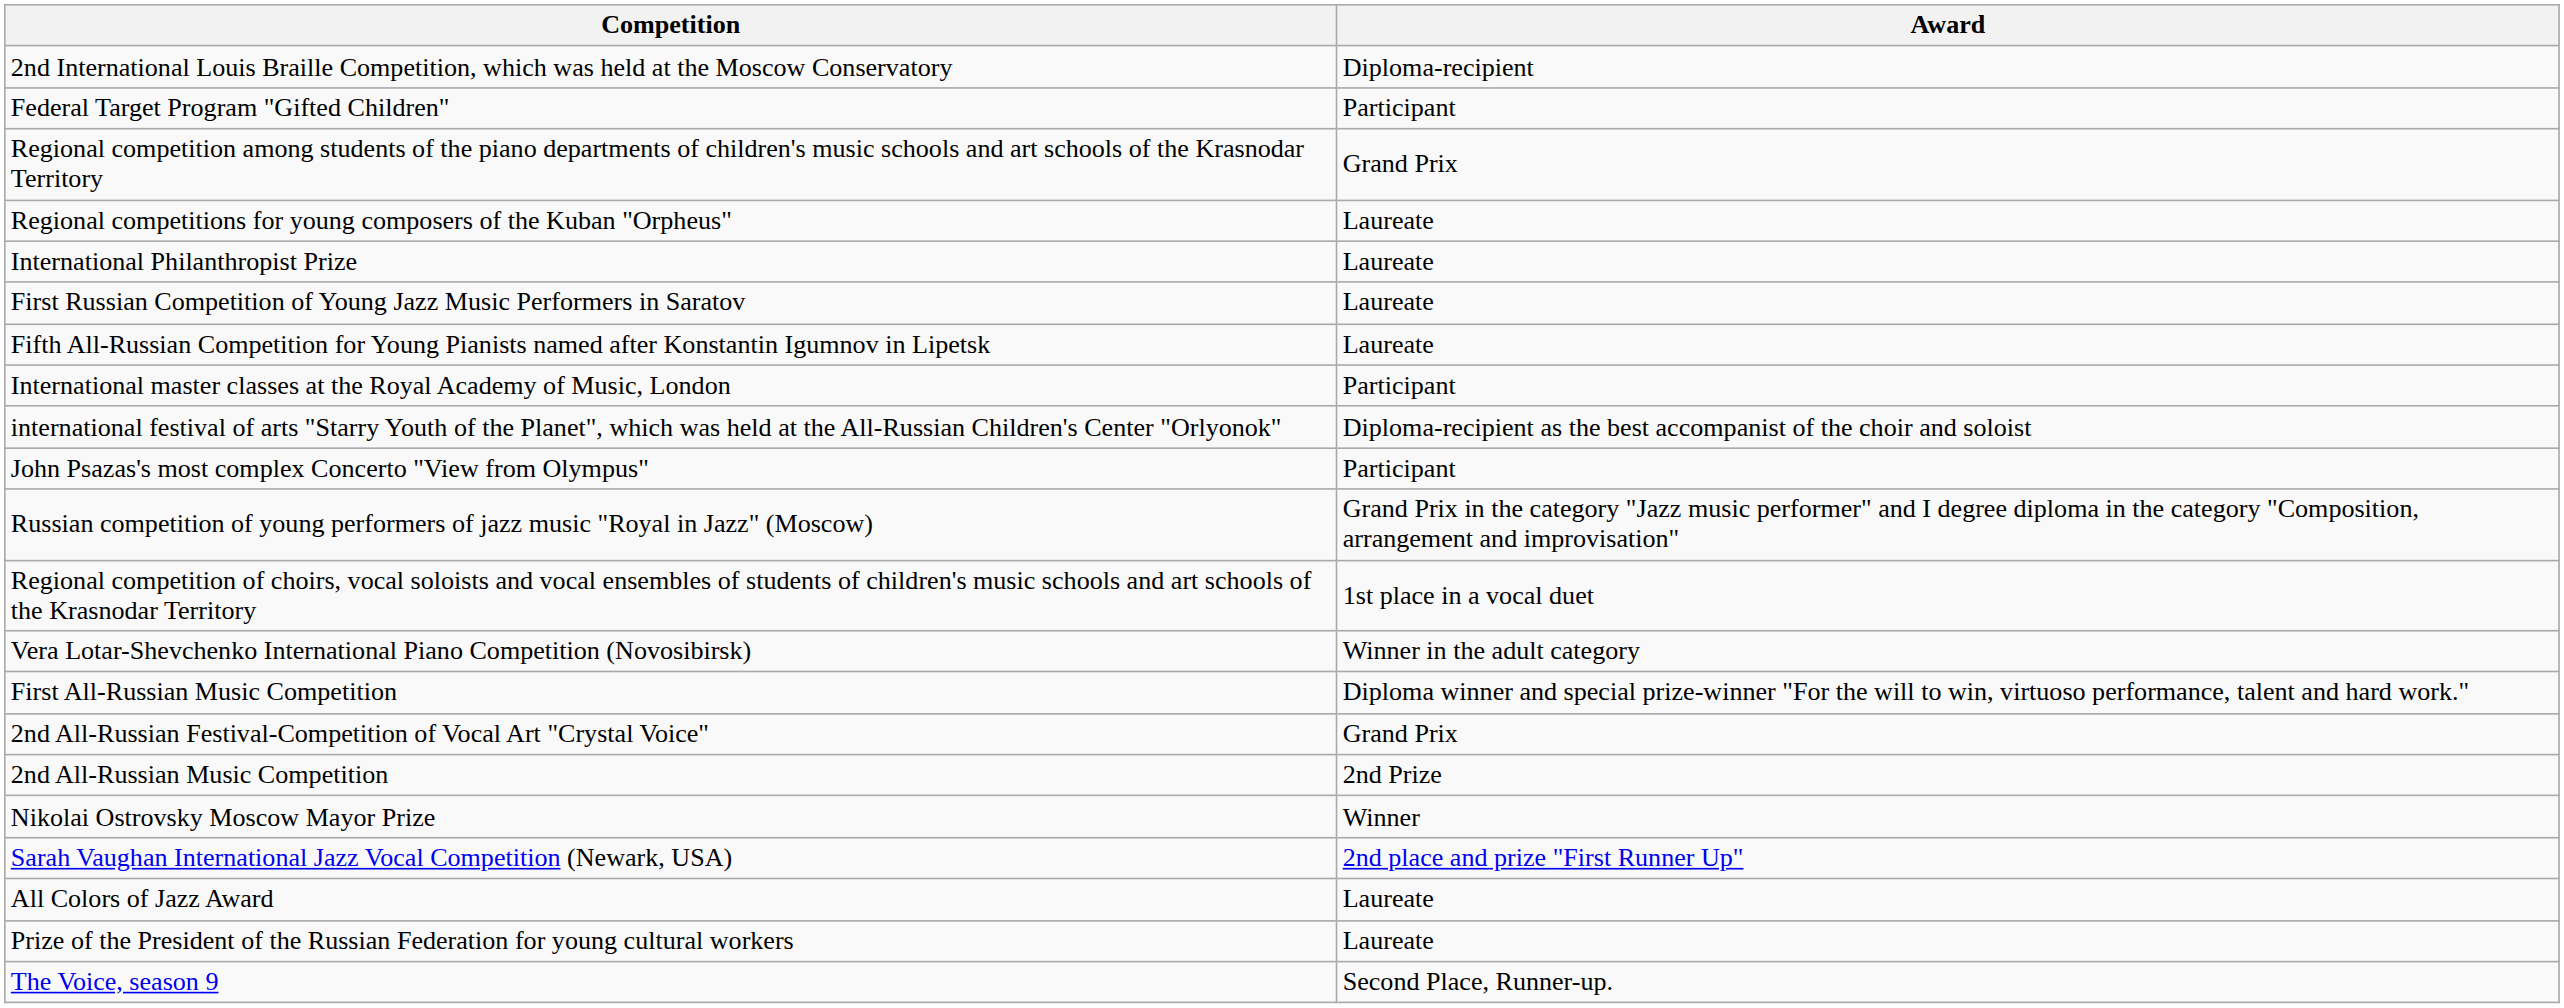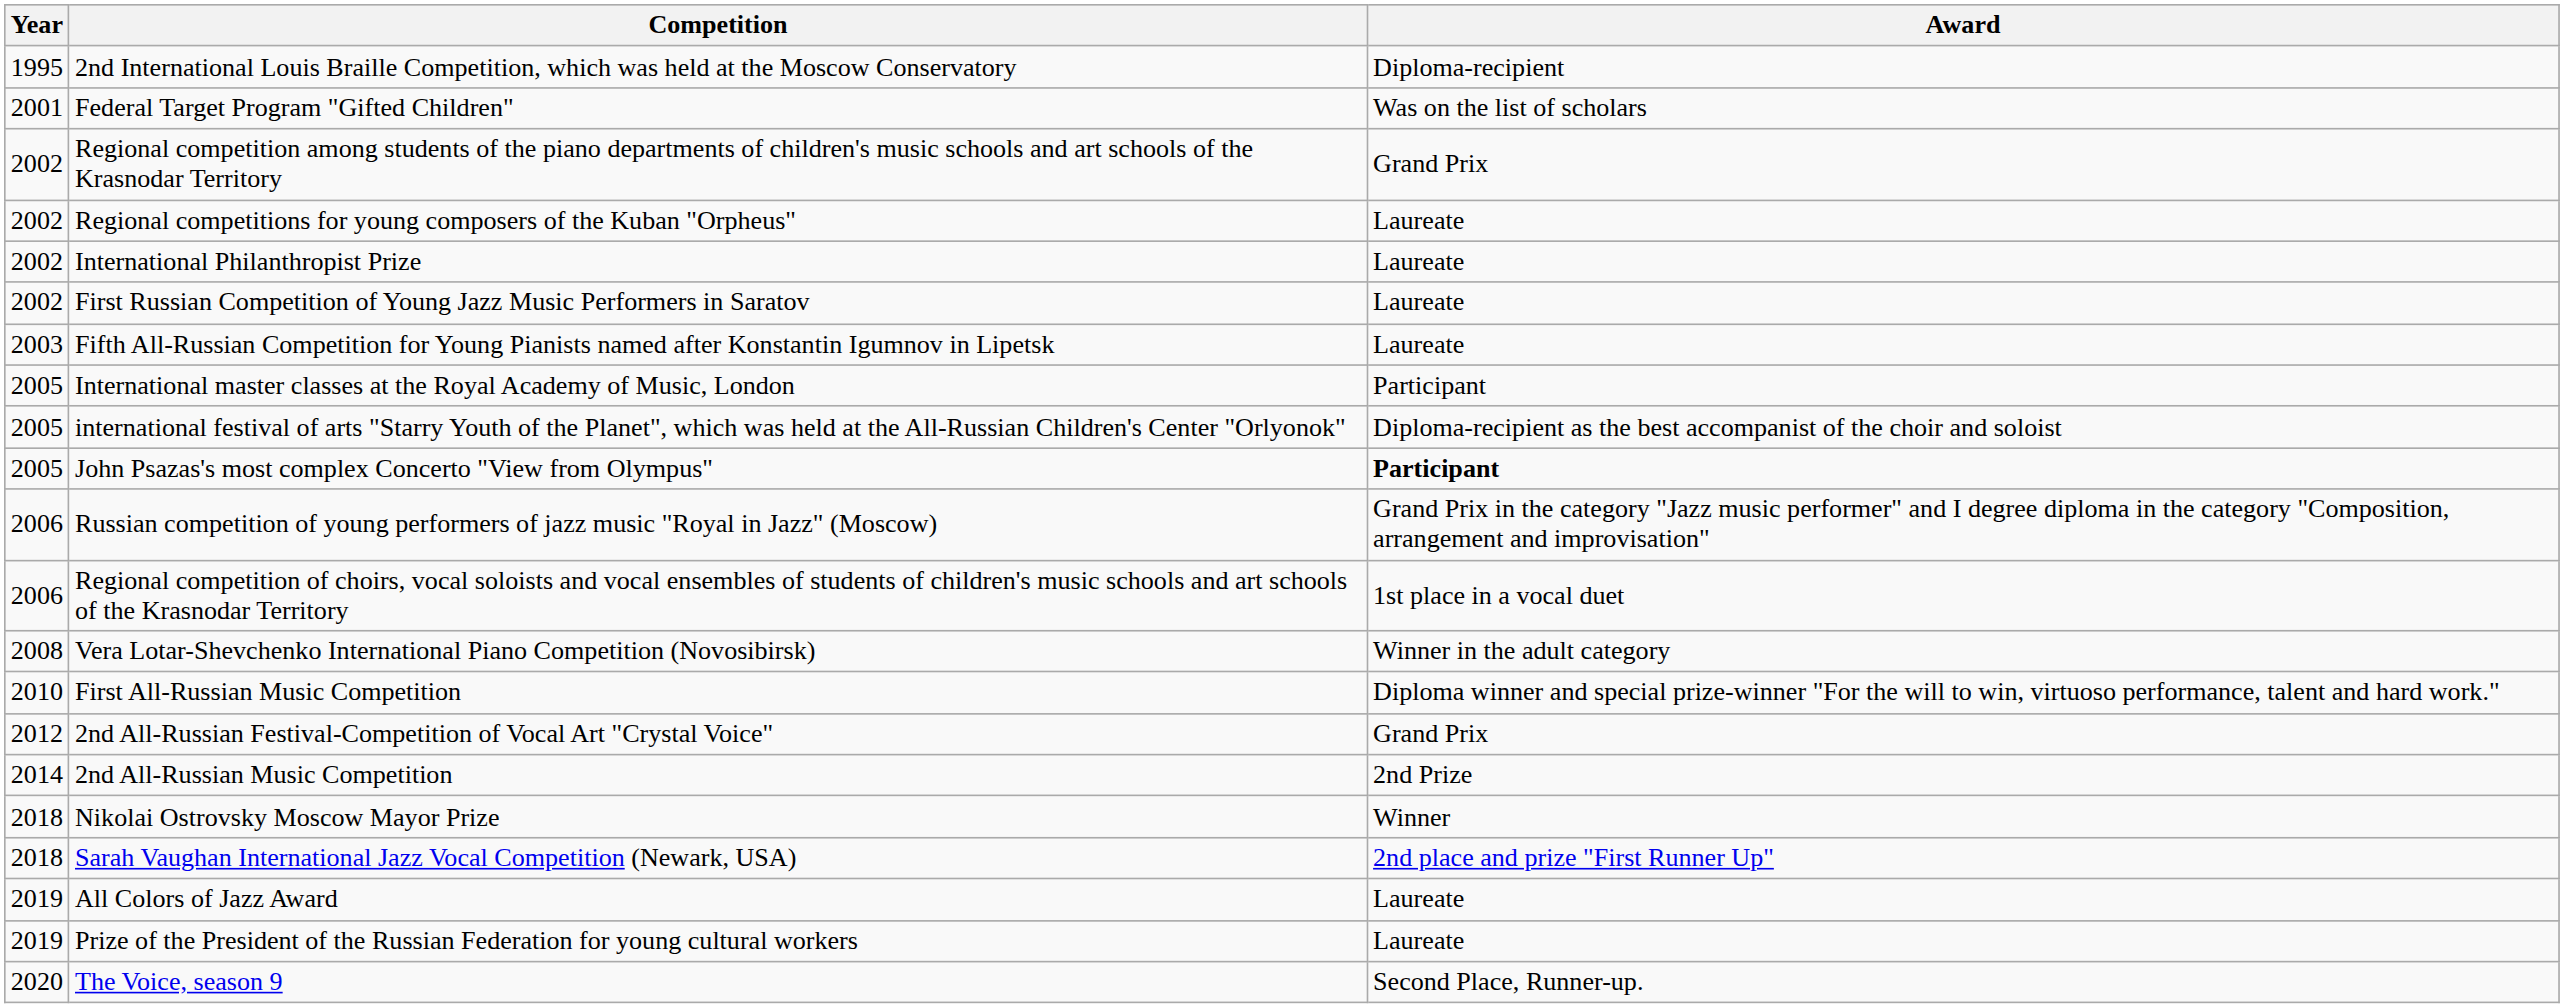+ column: Year | 1995 | 2001 | 2002 | 2002 | 2002 | 2002 | 2003 | 2005 | 2005 | 2005 | 2006 | 2006 | 2008 | 2010 | 2012 | 2014 | 2018 | 2018 | 2019 | 2019 | 2020
Federal Target Program "Gifted Children" | Award: Participant -> Was on the list of scholars
John Psazas's most complex Concerto "View from Olympus" | Award: normal -> bold
